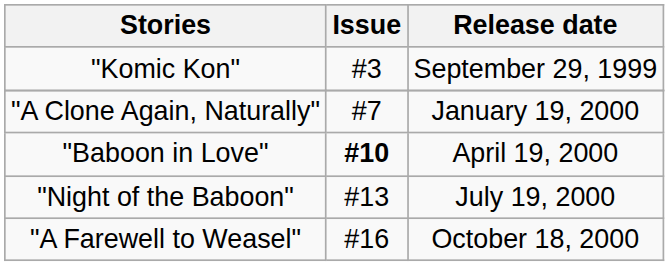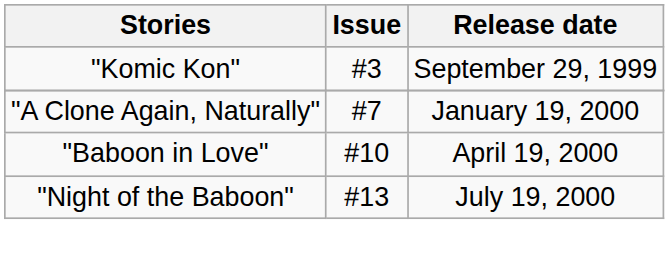"Baboon in Love" | Issue: bold -> normal
- row: "A Farewell to Weasel" | #16 | October 18, 2000
